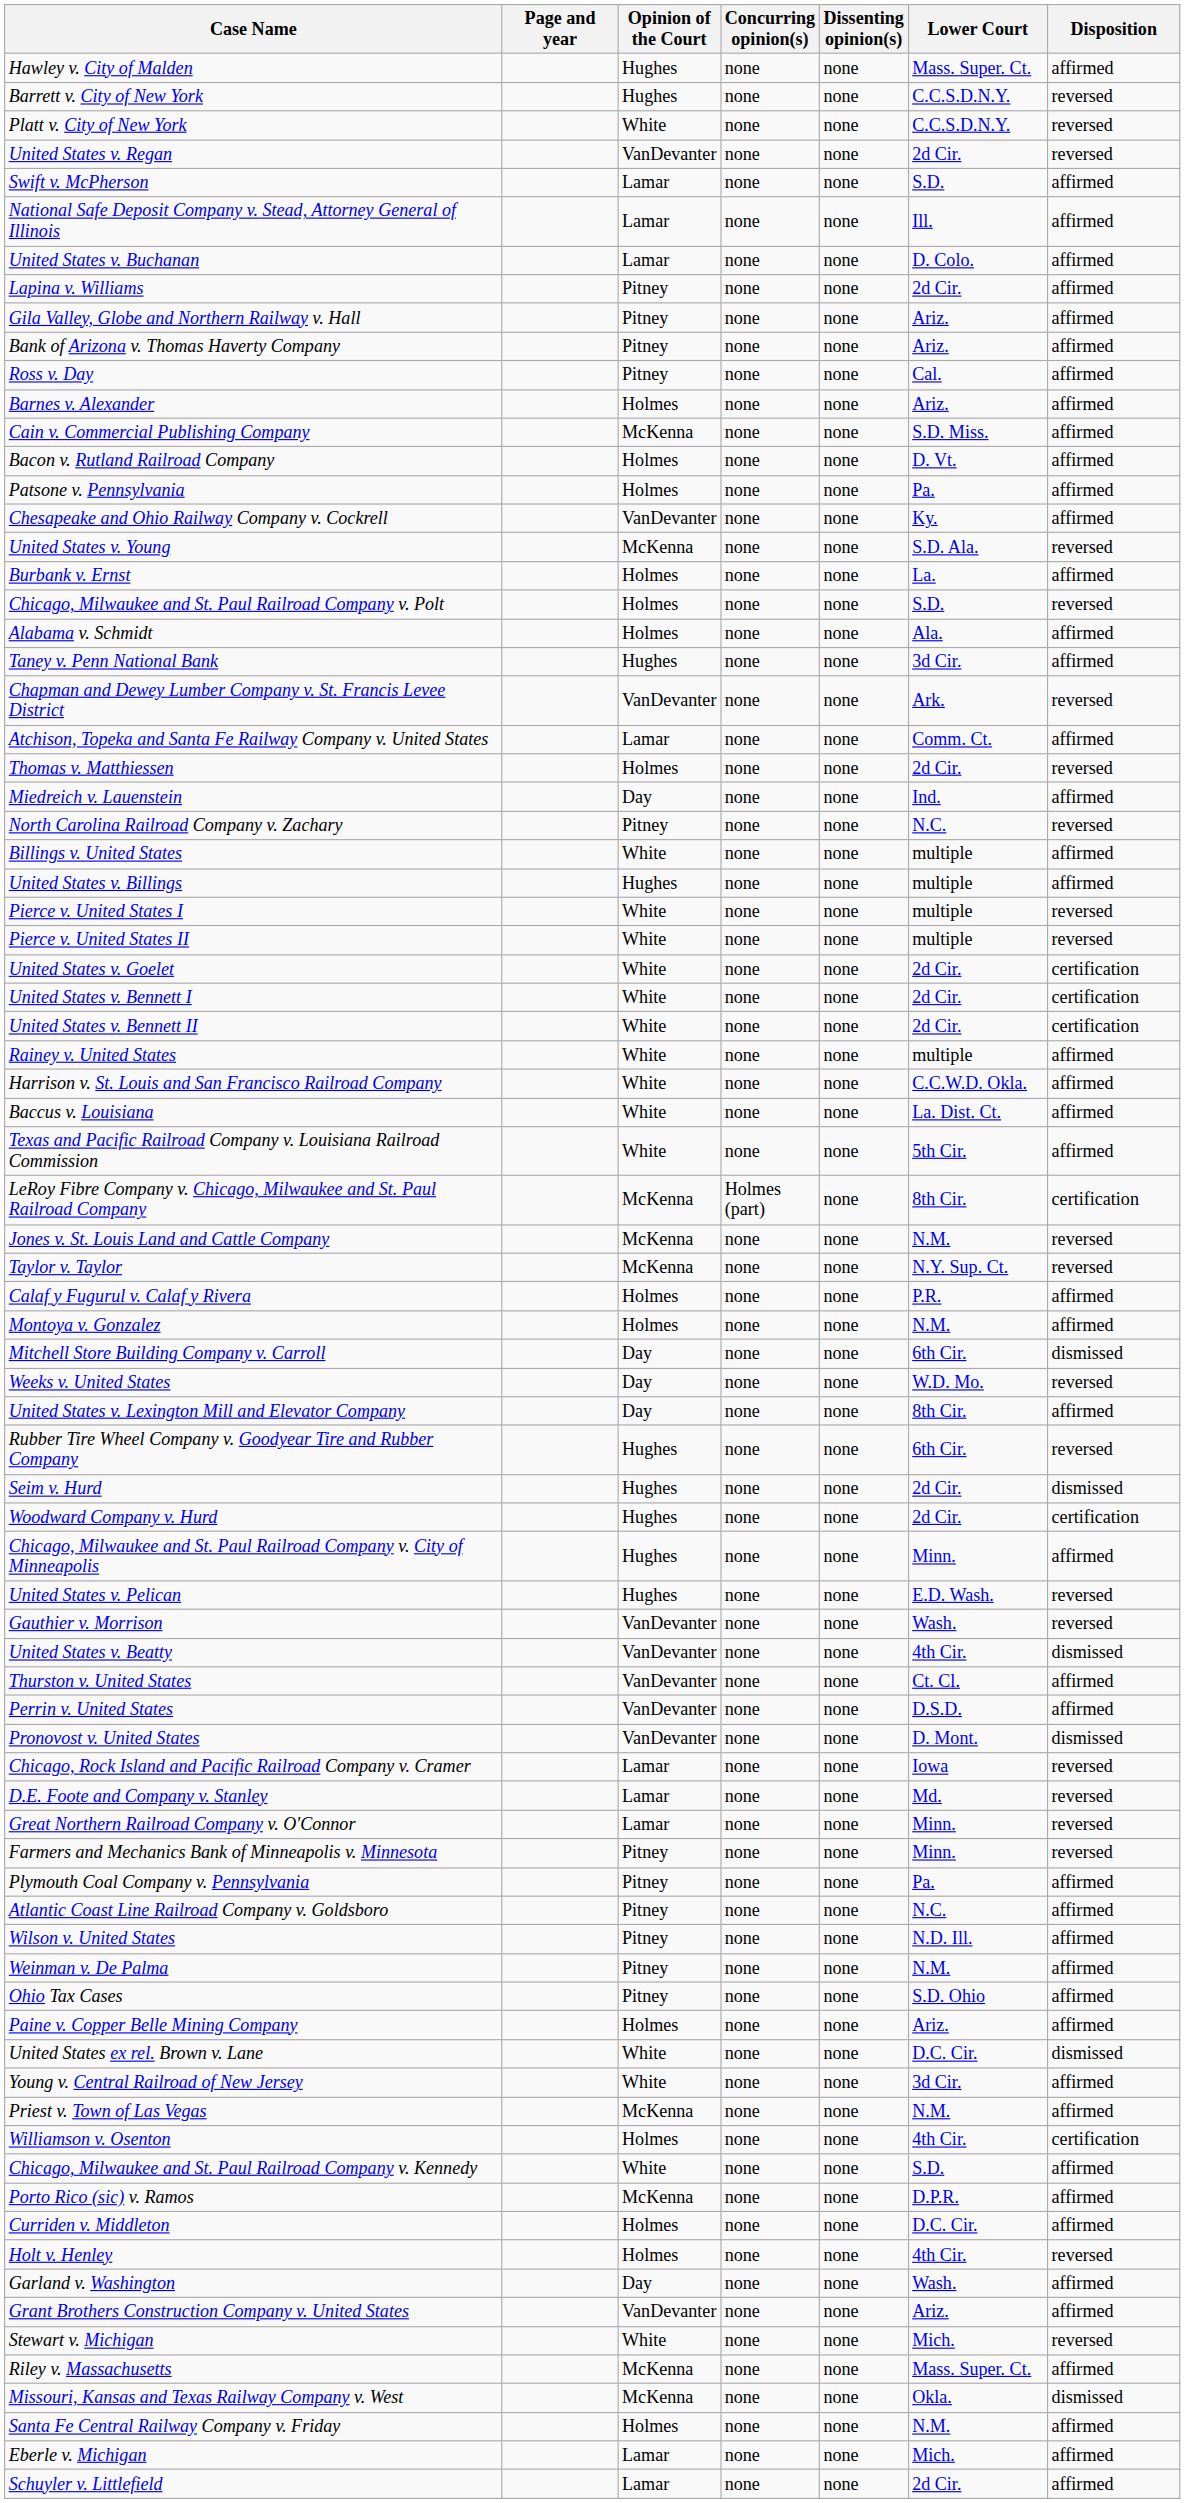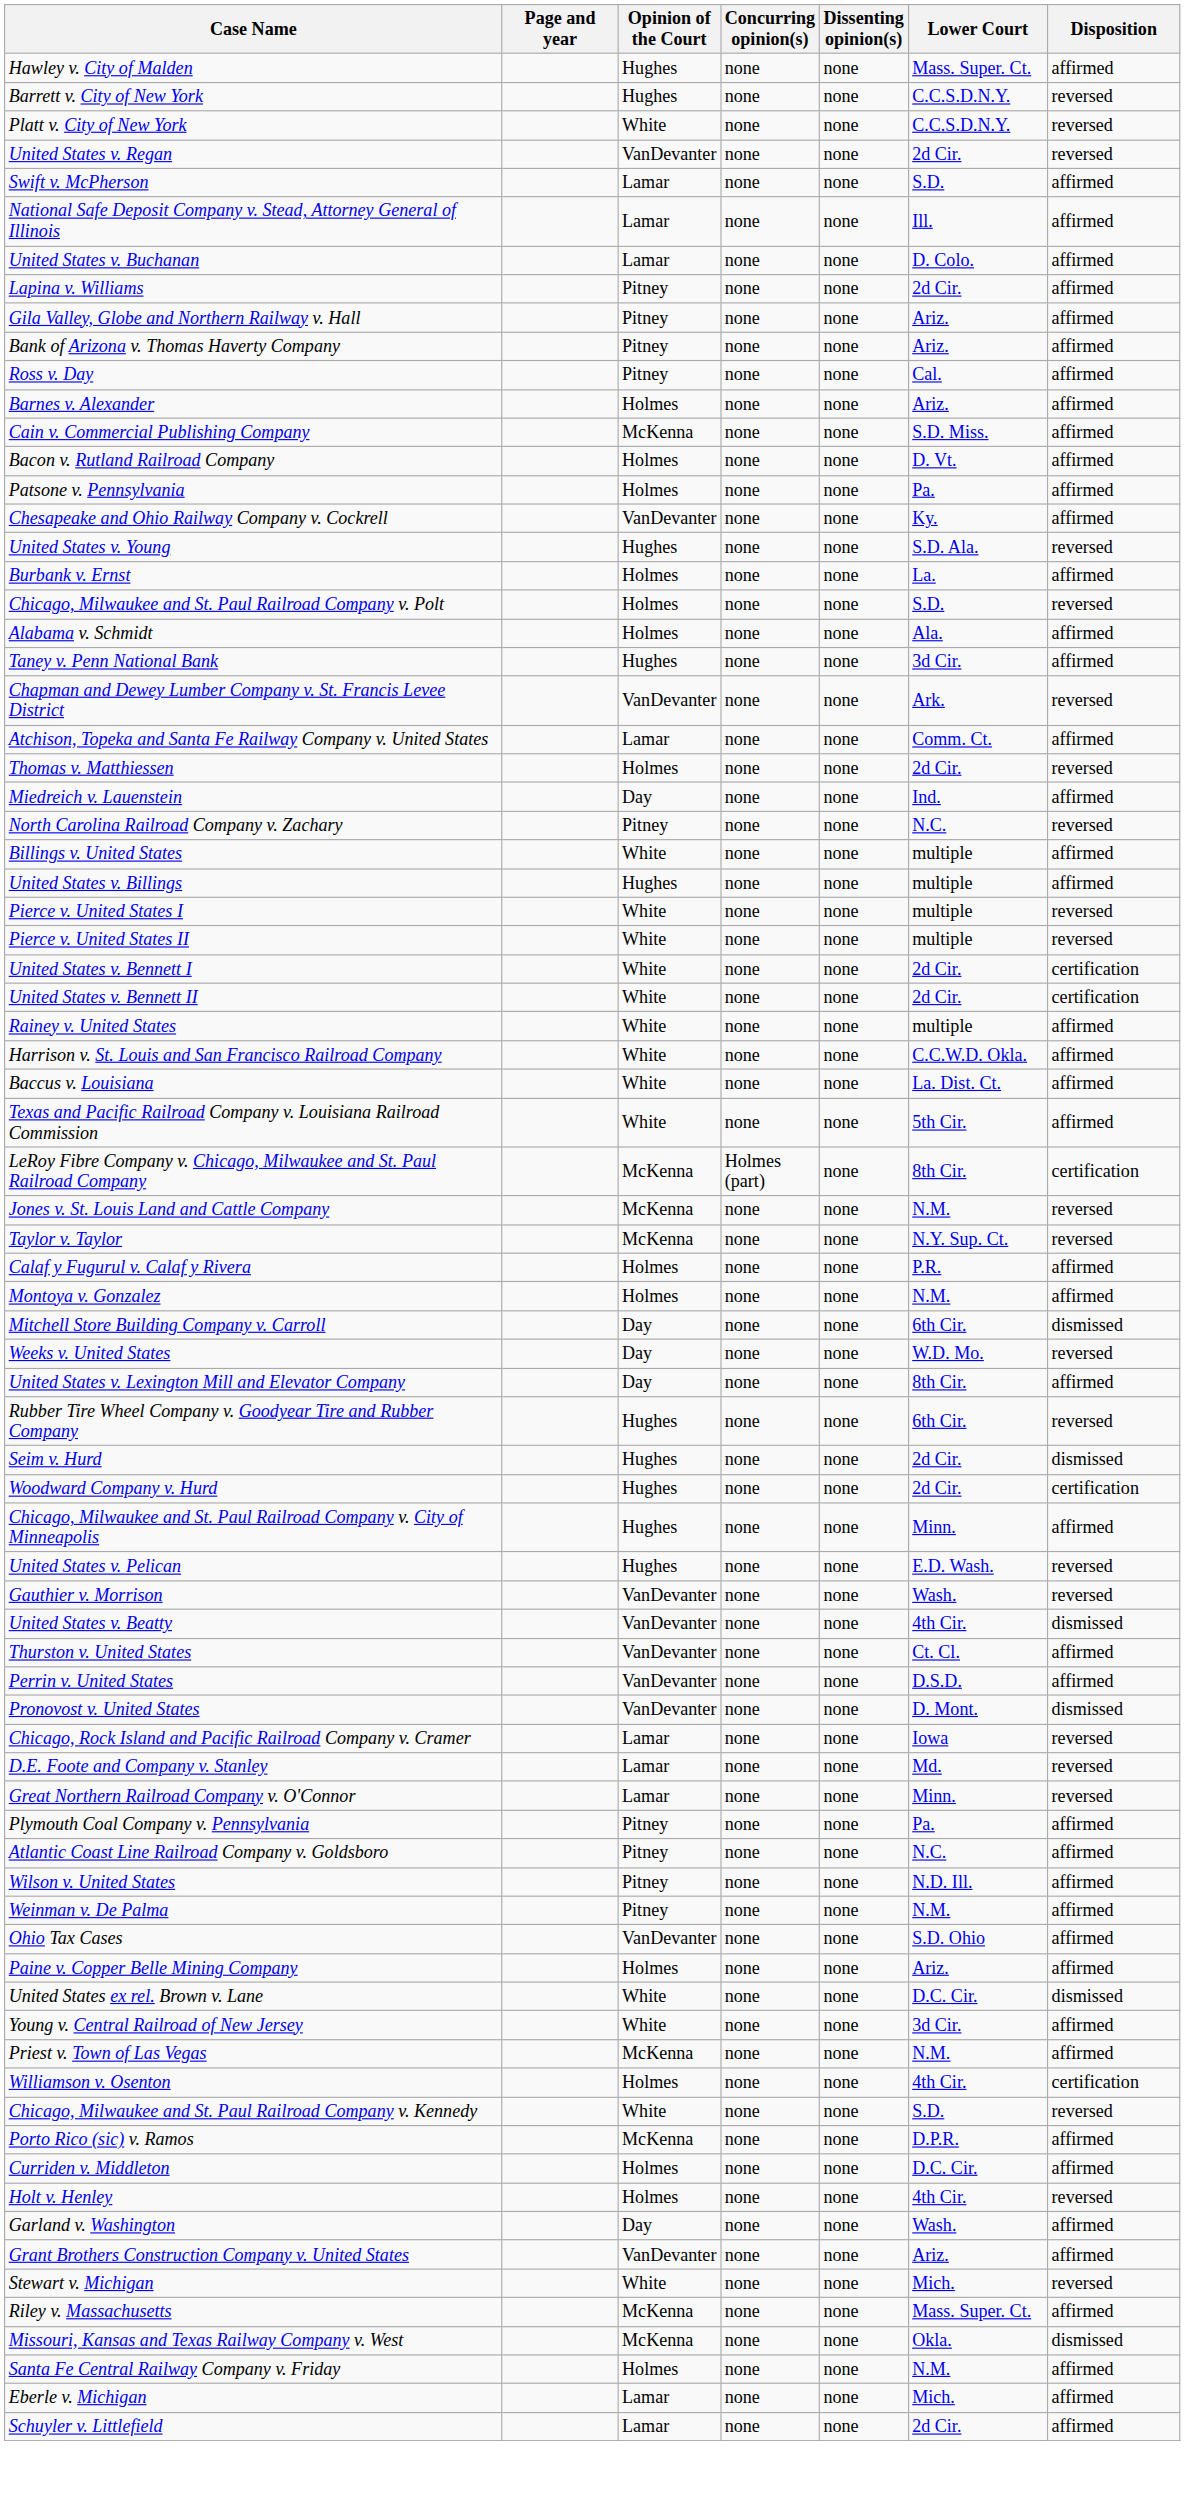United States v. Young | Opinion of the Court: McKenna -> Hughes
- row: United States v. Goelet | White | none | none | 2d Cir. | certification
- row: Farmers and Mechanics Bank of Minneapolis v. Minnesota | Pitney | none | none | Minn. | reversed
Ohio Tax Cases | Opinion of the Court: Pitney -> VanDevanter
Chicago, Milwaukee and St. Paul Railroad Company v. Kennedy | Disposition: affirmed -> reversed
